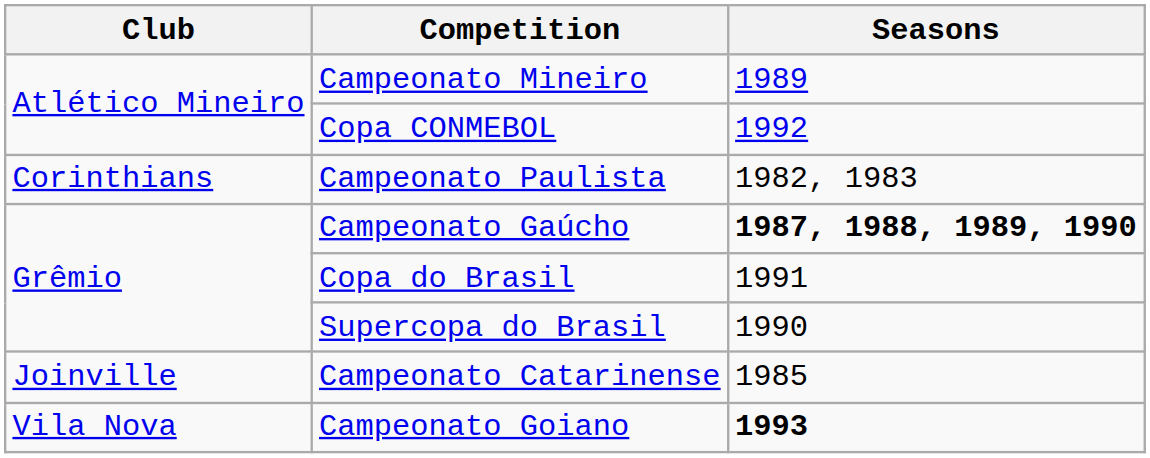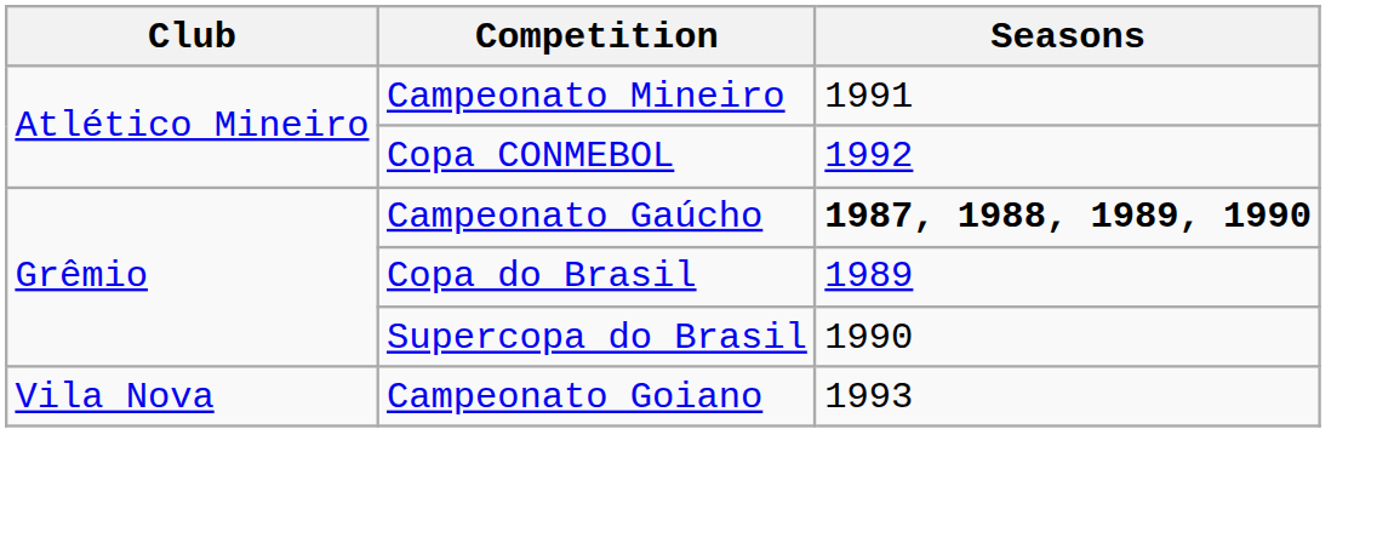Campeonato Mineiro | Seasons: 1989 -> 1991
- row: Corinthians | Campeonato Paulista | 1982, 1983
Copa do Brasil | Seasons: 1991 -> 1989
- row: Joinville | Campeonato Catarinense | 1985
Campeonato Goiano | Seasons: bold -> normal
